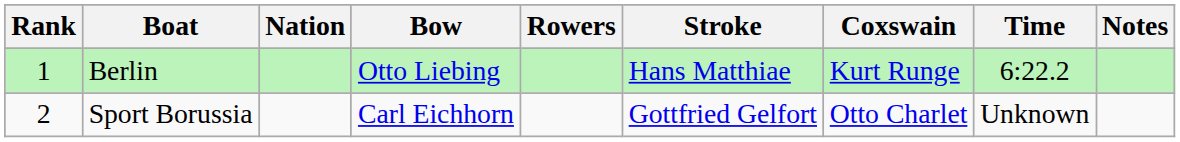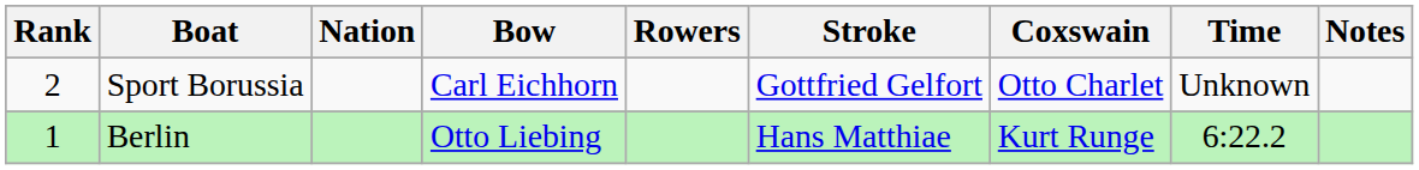rows swapped: Berlin <-> Sport Borussia
